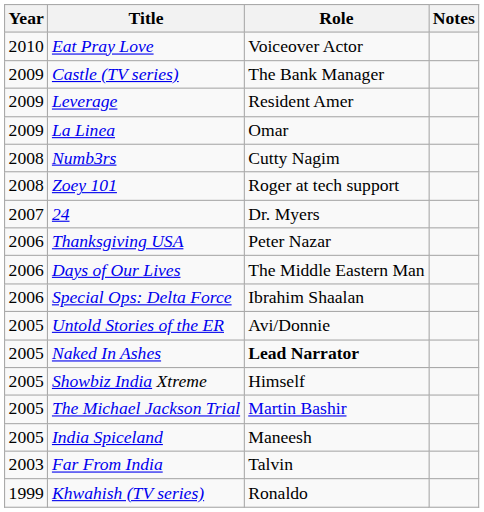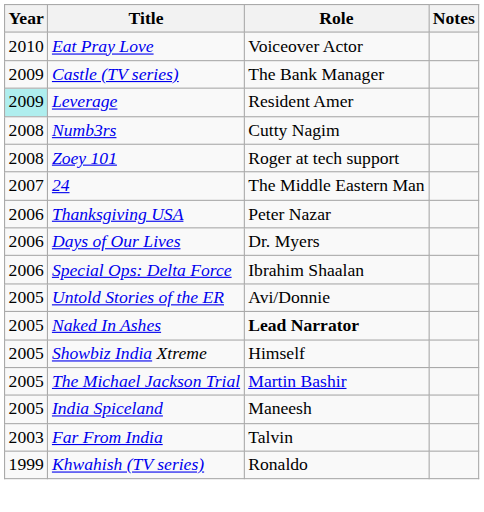Leverage | Year: no background -> paleturquoise background
- row: 2009 | La Linea | Omar
24 | Role: Dr. Myers -> The Middle Eastern Man
Days of Our Lives | Role: The Middle Eastern Man -> Dr. Myers
